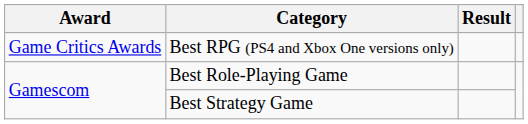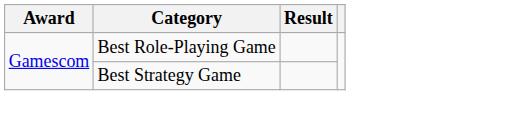- row: Game Critics Awards | Best RPG (PS4 and Xbox One versions only)
